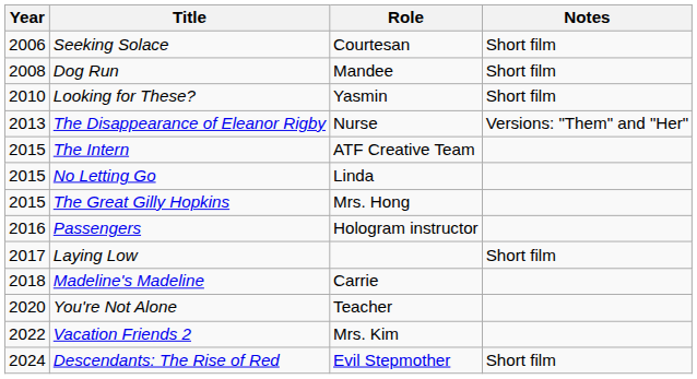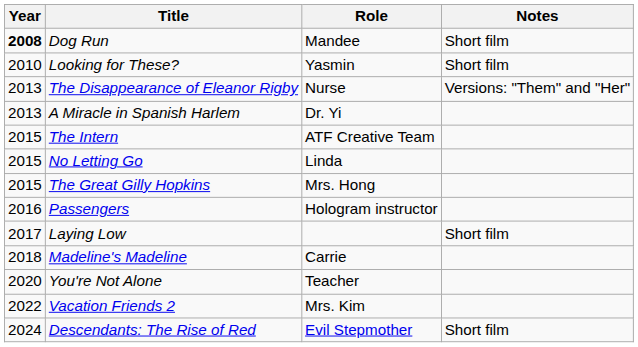- row: 2006 | Seeking Solace | Courtesan | Short film
Dog Run | Year: normal -> bold
+ row: 2013 | A Miracle in Spanish Harlem | Dr. Yi
